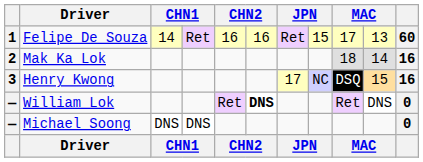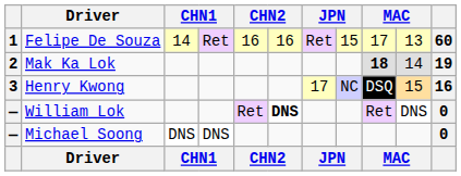Mak Ka Lok | column 9: normal -> bold
Mak Ka Lok | column 11: 16 -> 19
